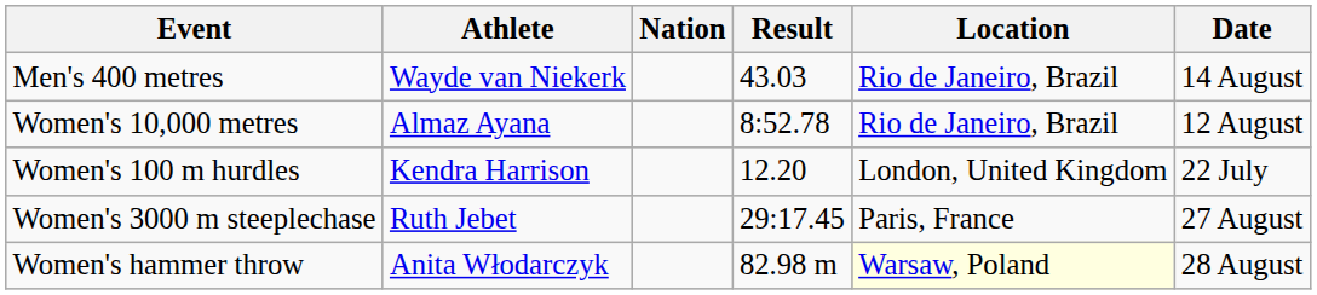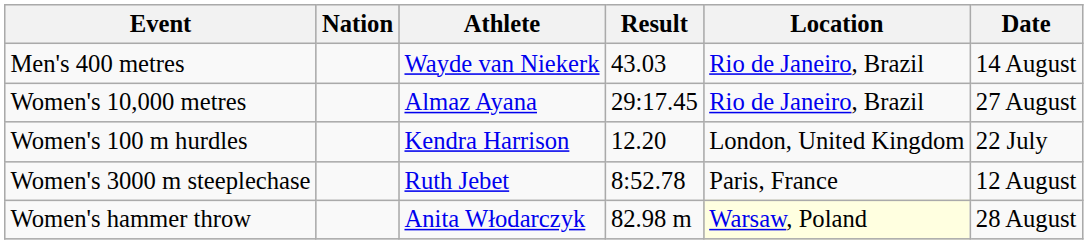columns swapped: Athlete <-> Nation
Women's 10,000 metres | Result: 8:52.78 -> 29:17.45
Women's 10,000 metres | Date: 12 August -> 27 August
Women's 3000 m steeplechase | Result: 29:17.45 -> 8:52.78
Women's 3000 m steeplechase | Date: 27 August -> 12 August
